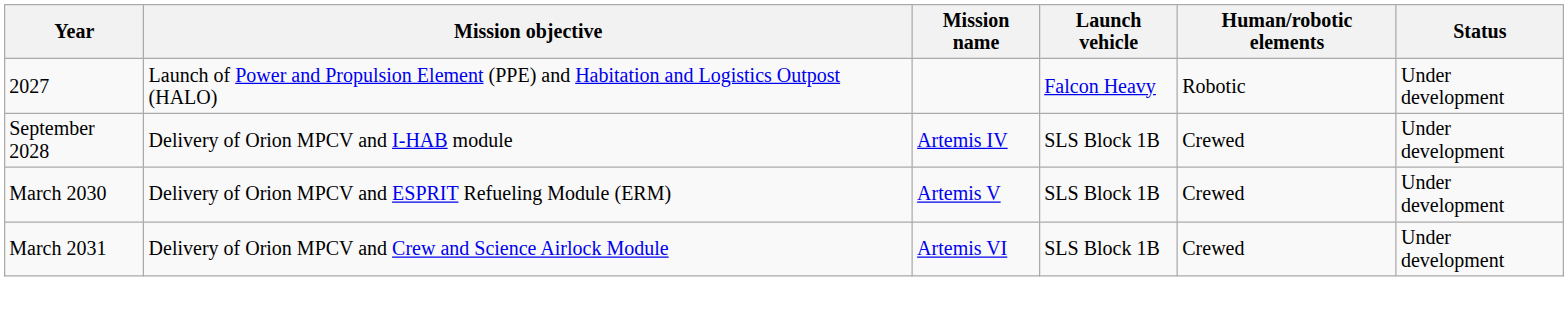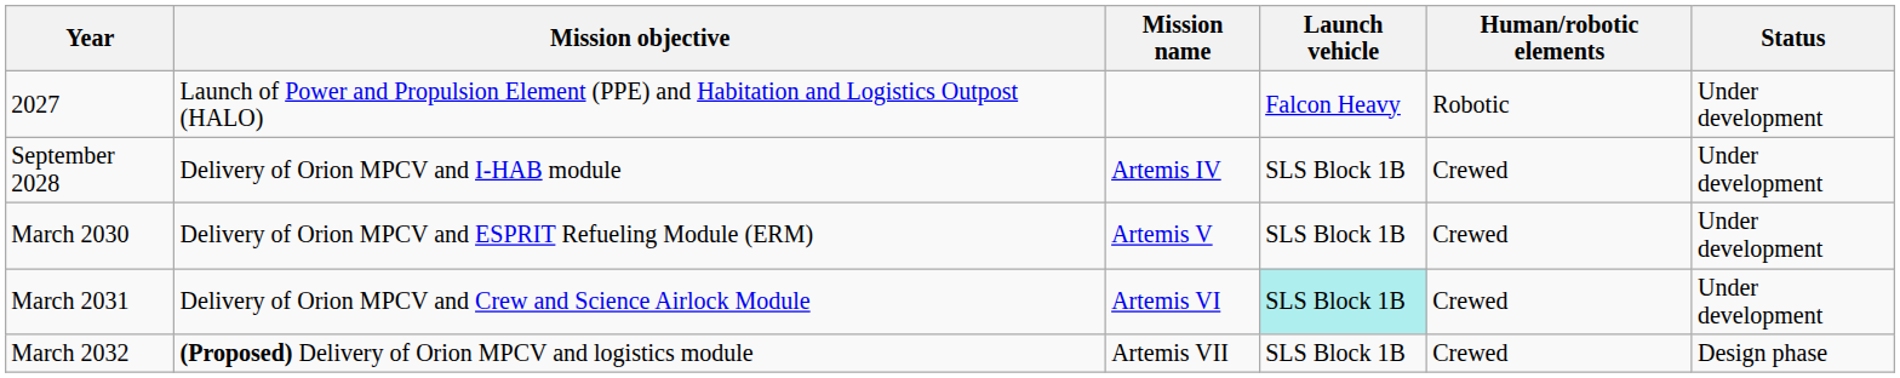March 2031 | Launch vehicle: no background -> paleturquoise background
+ row: March 2032 | (Proposed) Delivery of Orion MPCV and logistics module | Artemis VII | SLS Block 1B | Crewed | Design phase
